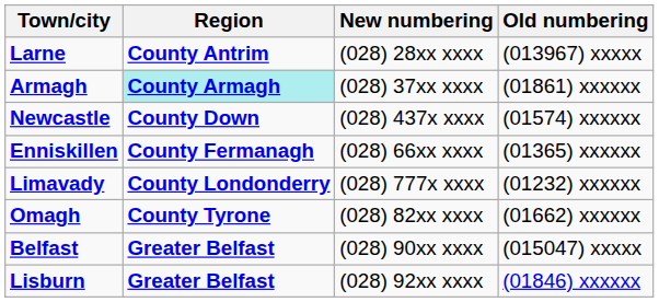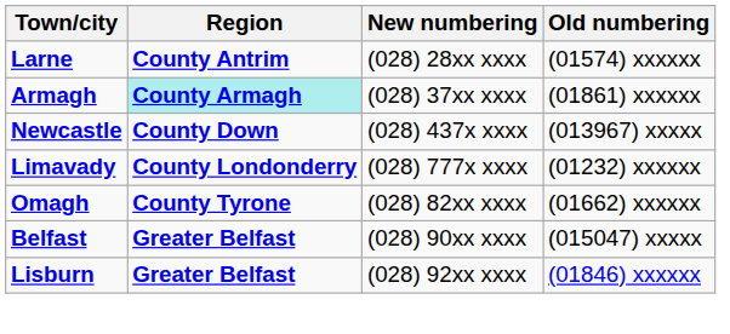Larne | Old numbering: (013967) xxxxx -> (01574) xxxxxx
Newcastle | Old numbering: (01574) xxxxxx -> (013967) xxxxx
- row: Enniskillen | County Fermanagh | (028) 66xx xxxx | (01365) xxxxxx
